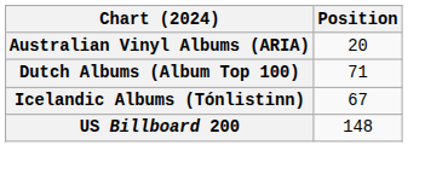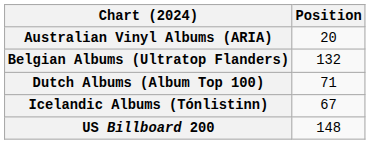+ row: Belgian Albums (Ultratop Flanders) | 132
